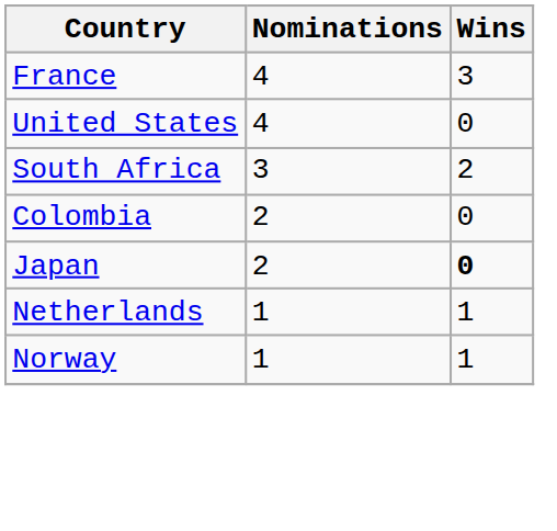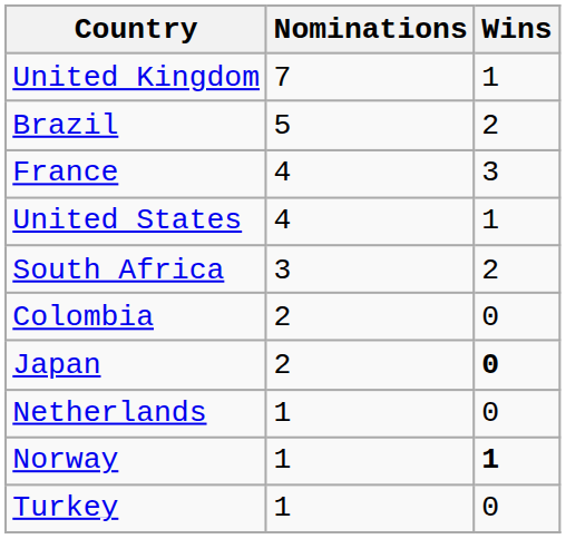+ row: United Kingdom | 7 | 1
+ row: Brazil | 5 | 2
United States | Wins: 0 -> 1
Netherlands | Wins: 1 -> 0
Norway | Wins: normal -> bold
+ row: Turkey | 1 | 0
